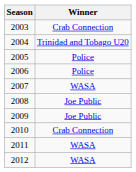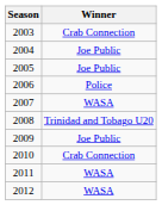2004 | Winner: Trinidad and Tobago U20 -> Joe Public
2005 | Winner: Police -> Joe Public
2008 | Winner: Joe Public -> Trinidad and Tobago U20
